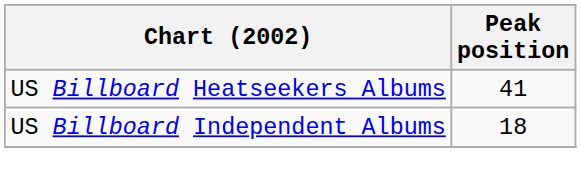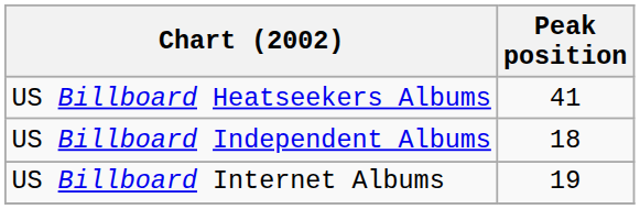+ row: US Billboard Internet Albums | 19
